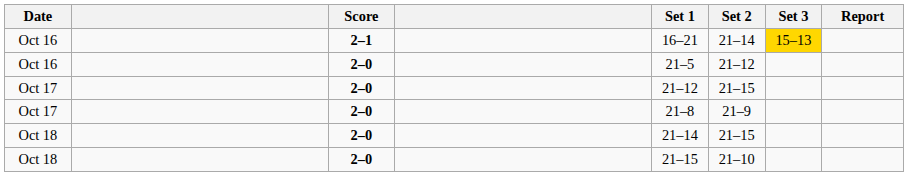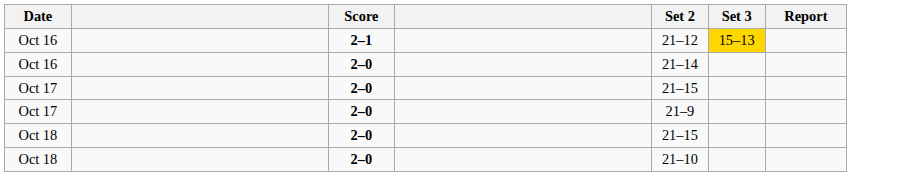- column: Set 1 | 16–21 | 21–5 | 21–12 | 21–8 | 21–14 | 21–15
Oct 16 / 2–1 | Set 2: 21–14 -> 21–12
Oct 16 / 2–0 | Set 2: 21–12 -> 21–14
